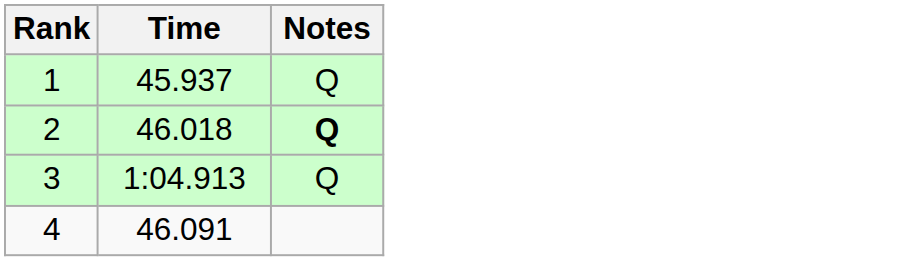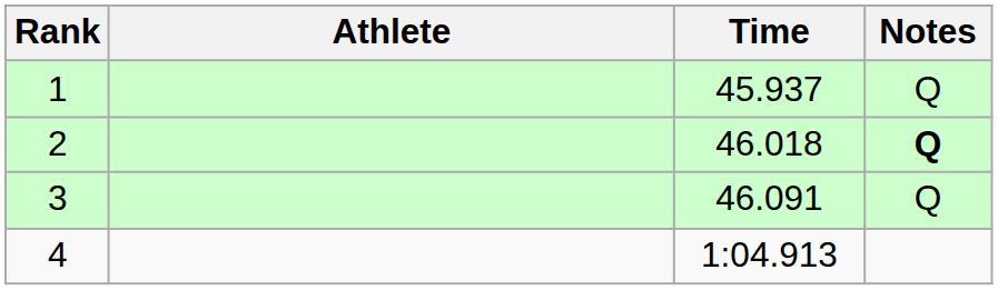+ column: Athlete
3 | Time: 1:04.913 -> 46.091
4 | Time: 46.091 -> 1:04.913
